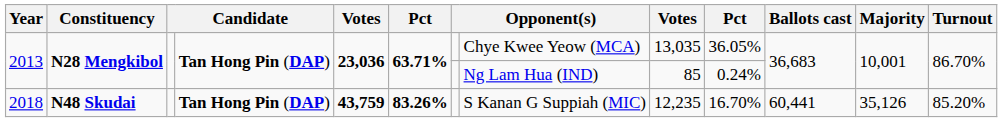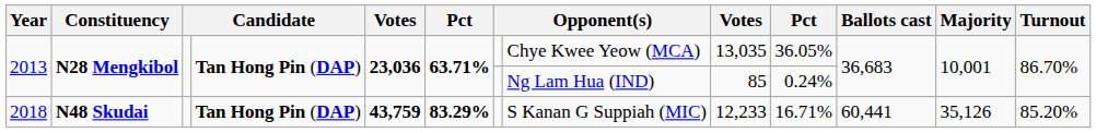2018 | column 6: 83.26% -> 83.29%
2018 | column 9: 12,235 -> 12,233
2018 | column 10: 16.70% -> 16.71%
